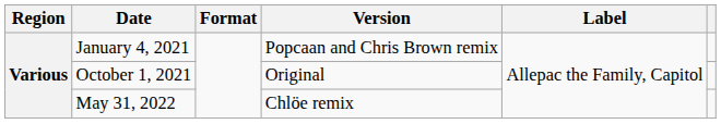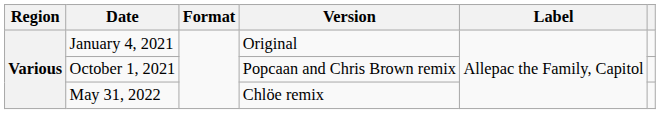January 4, 2021 | Version: Popcaan and Chris Brown remix -> Original
October 1, 2021 | Version: Original -> Popcaan and Chris Brown remix
